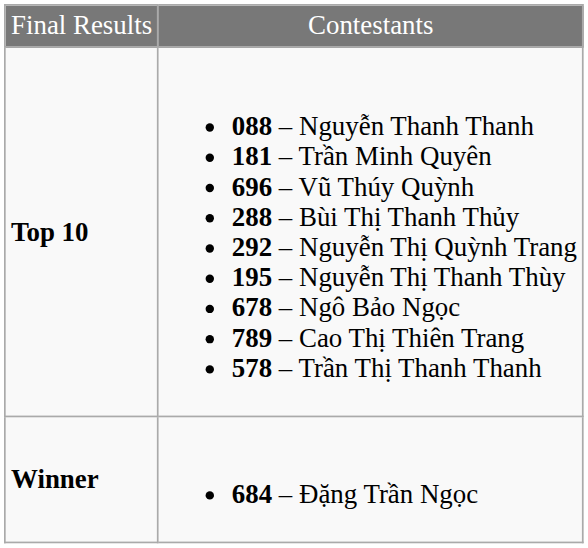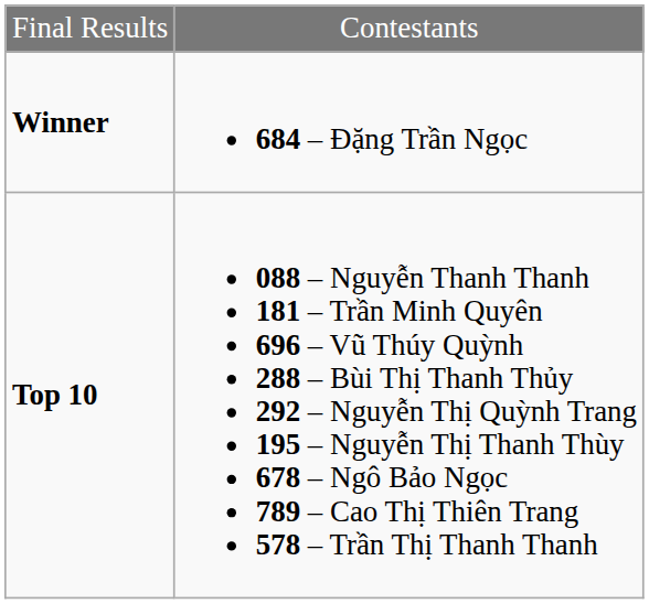rows swapped: Winner <-> Top 10
